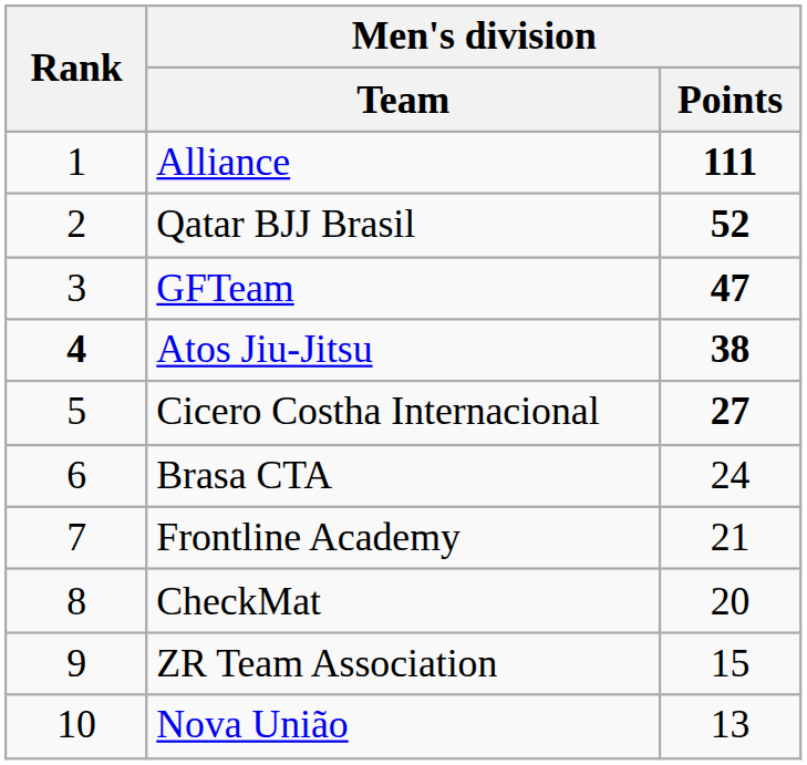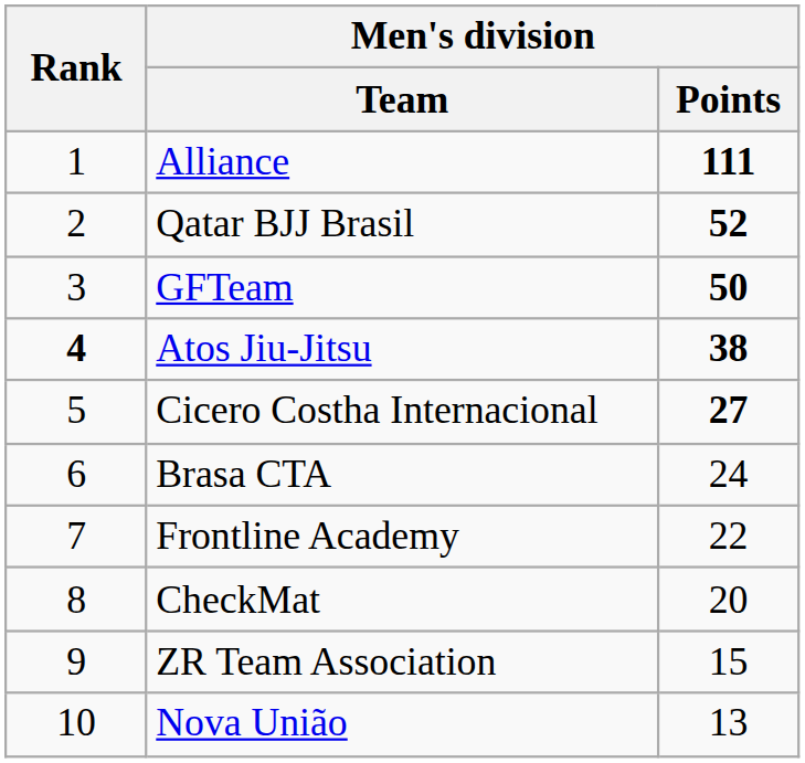GFTeam | Men's division / Points: 47 -> 50
Frontline Academy | Men's division / Points: 21 -> 22
